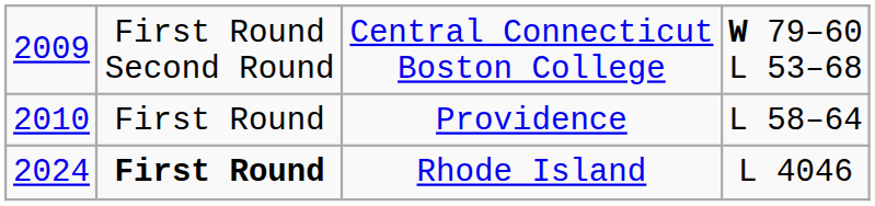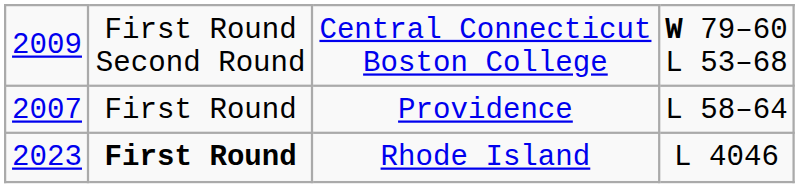Providence | column 1: 2010 -> 2007
Rhode Island | column 1: 2024 -> 2023
